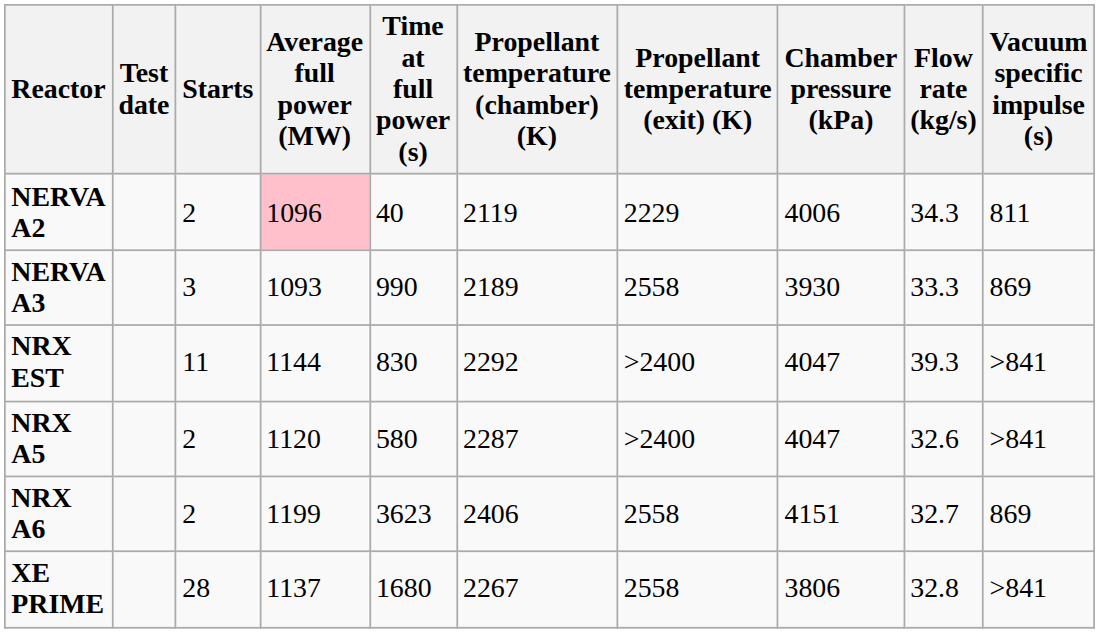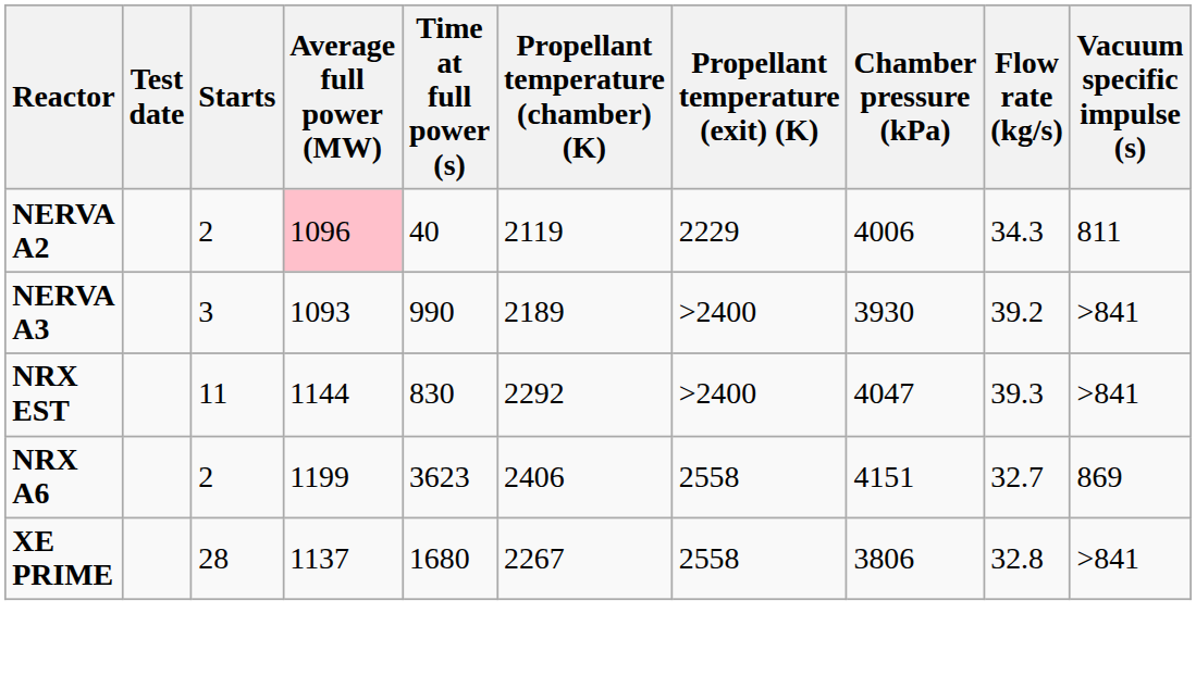NERVA A3 | Propellant temperature (exit) (K): 2558 -> >2400
NERVA A3 | Flow rate (kg/s): 33.3 -> 39.2
NERVA A3 | Vacuum specific impulse (s): 869 -> >841
- row: NRX A5 | 2 | 1120 | 580 | 2287 | >2400 | 4047 | 32.6 | >841
